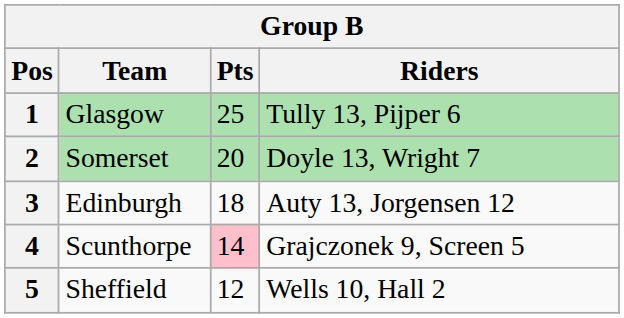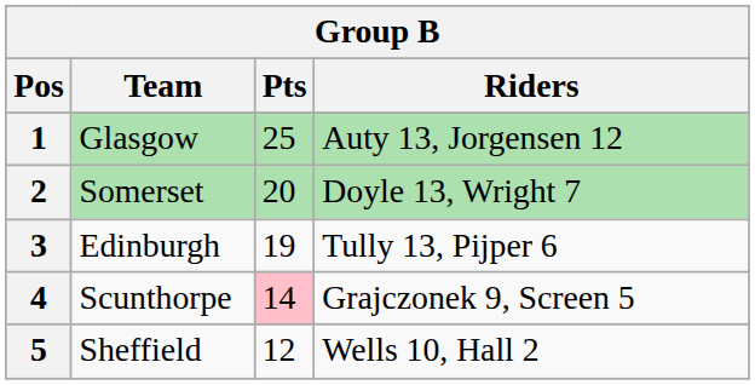1 | Riders: Tully 13, Pijper 6 -> Auty 13, Jorgensen 12
3 | Pts: 18 -> 19
3 | Riders: Auty 13, Jorgensen 12 -> Tully 13, Pijper 6
